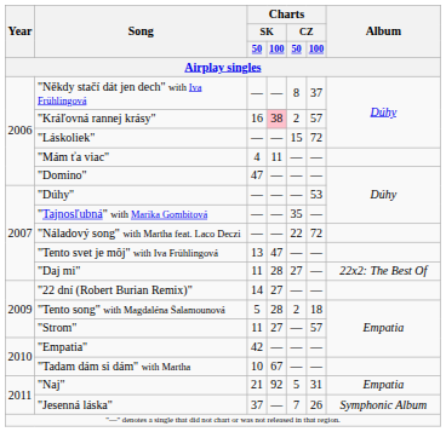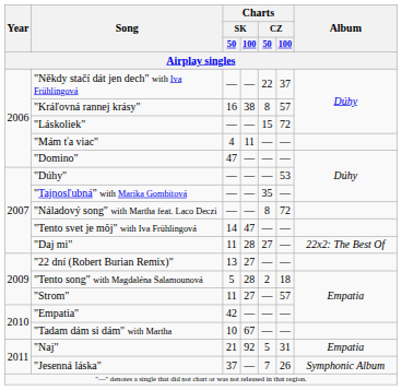"Někdy stačí dát jen dech" with Iva Frühlingová | Charts / CZ / 50: 8 -> 22
"Kráľovná rannej krásy" | Charts / SK / 100: pink background -> no background
"Kráľovná rannej krásy" | Charts / CZ / 50: 2 -> 8
"Náladový song" with Martha feat. Laco Deczi | Charts / CZ / 50: 22 -> 8
"Tento svet je môj" with Iva Frühlingová | Charts / SK / 50: 13 -> 14
"22 dní (Robert Burian Remix)" | Charts / SK / 50: 14 -> 13
